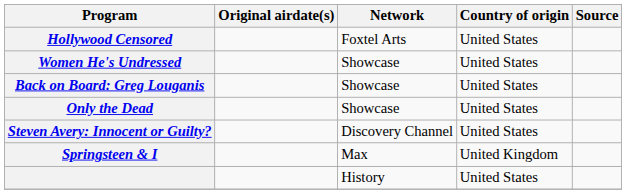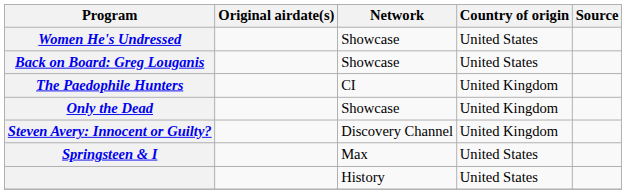- row: Hollywood Censored | Foxtel Arts | United States
+ row: The Paedophile Hunters | CI | United Kingdom
Only the Dead | Country of origin: United States -> United Kingdom
Steven Avery: Innocent or Guilty? | Country of origin: United States -> United Kingdom
Springsteen & I | Country of origin: United Kingdom -> United States
